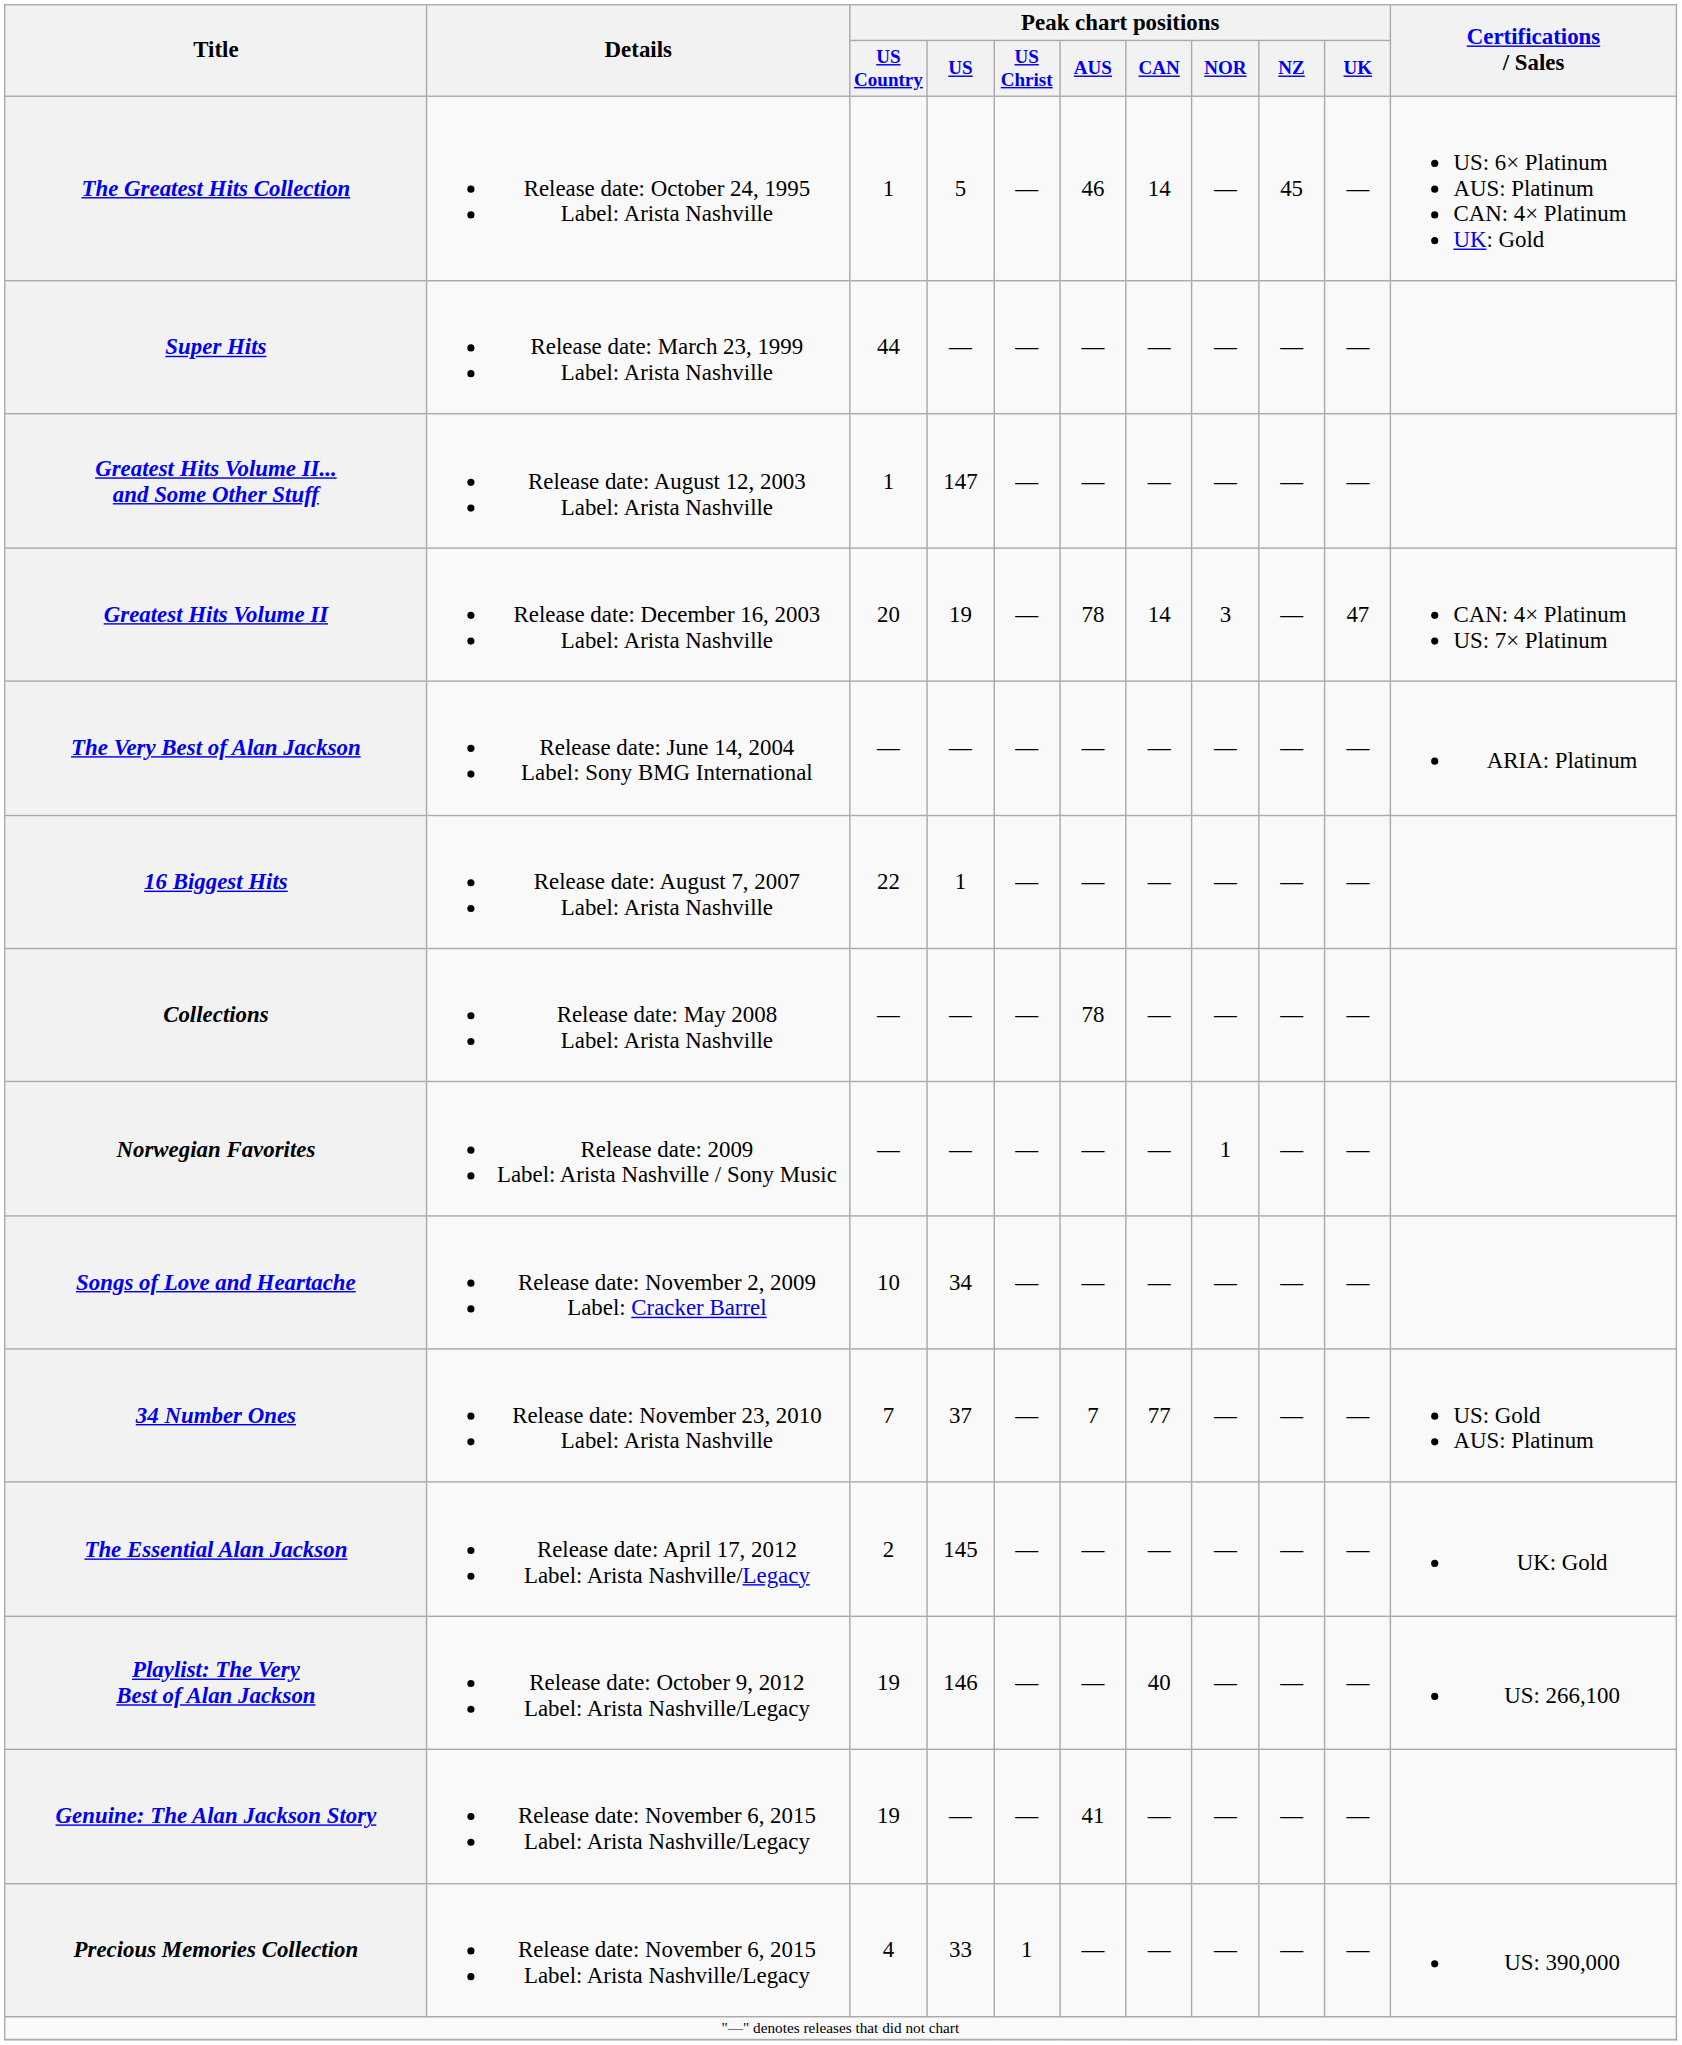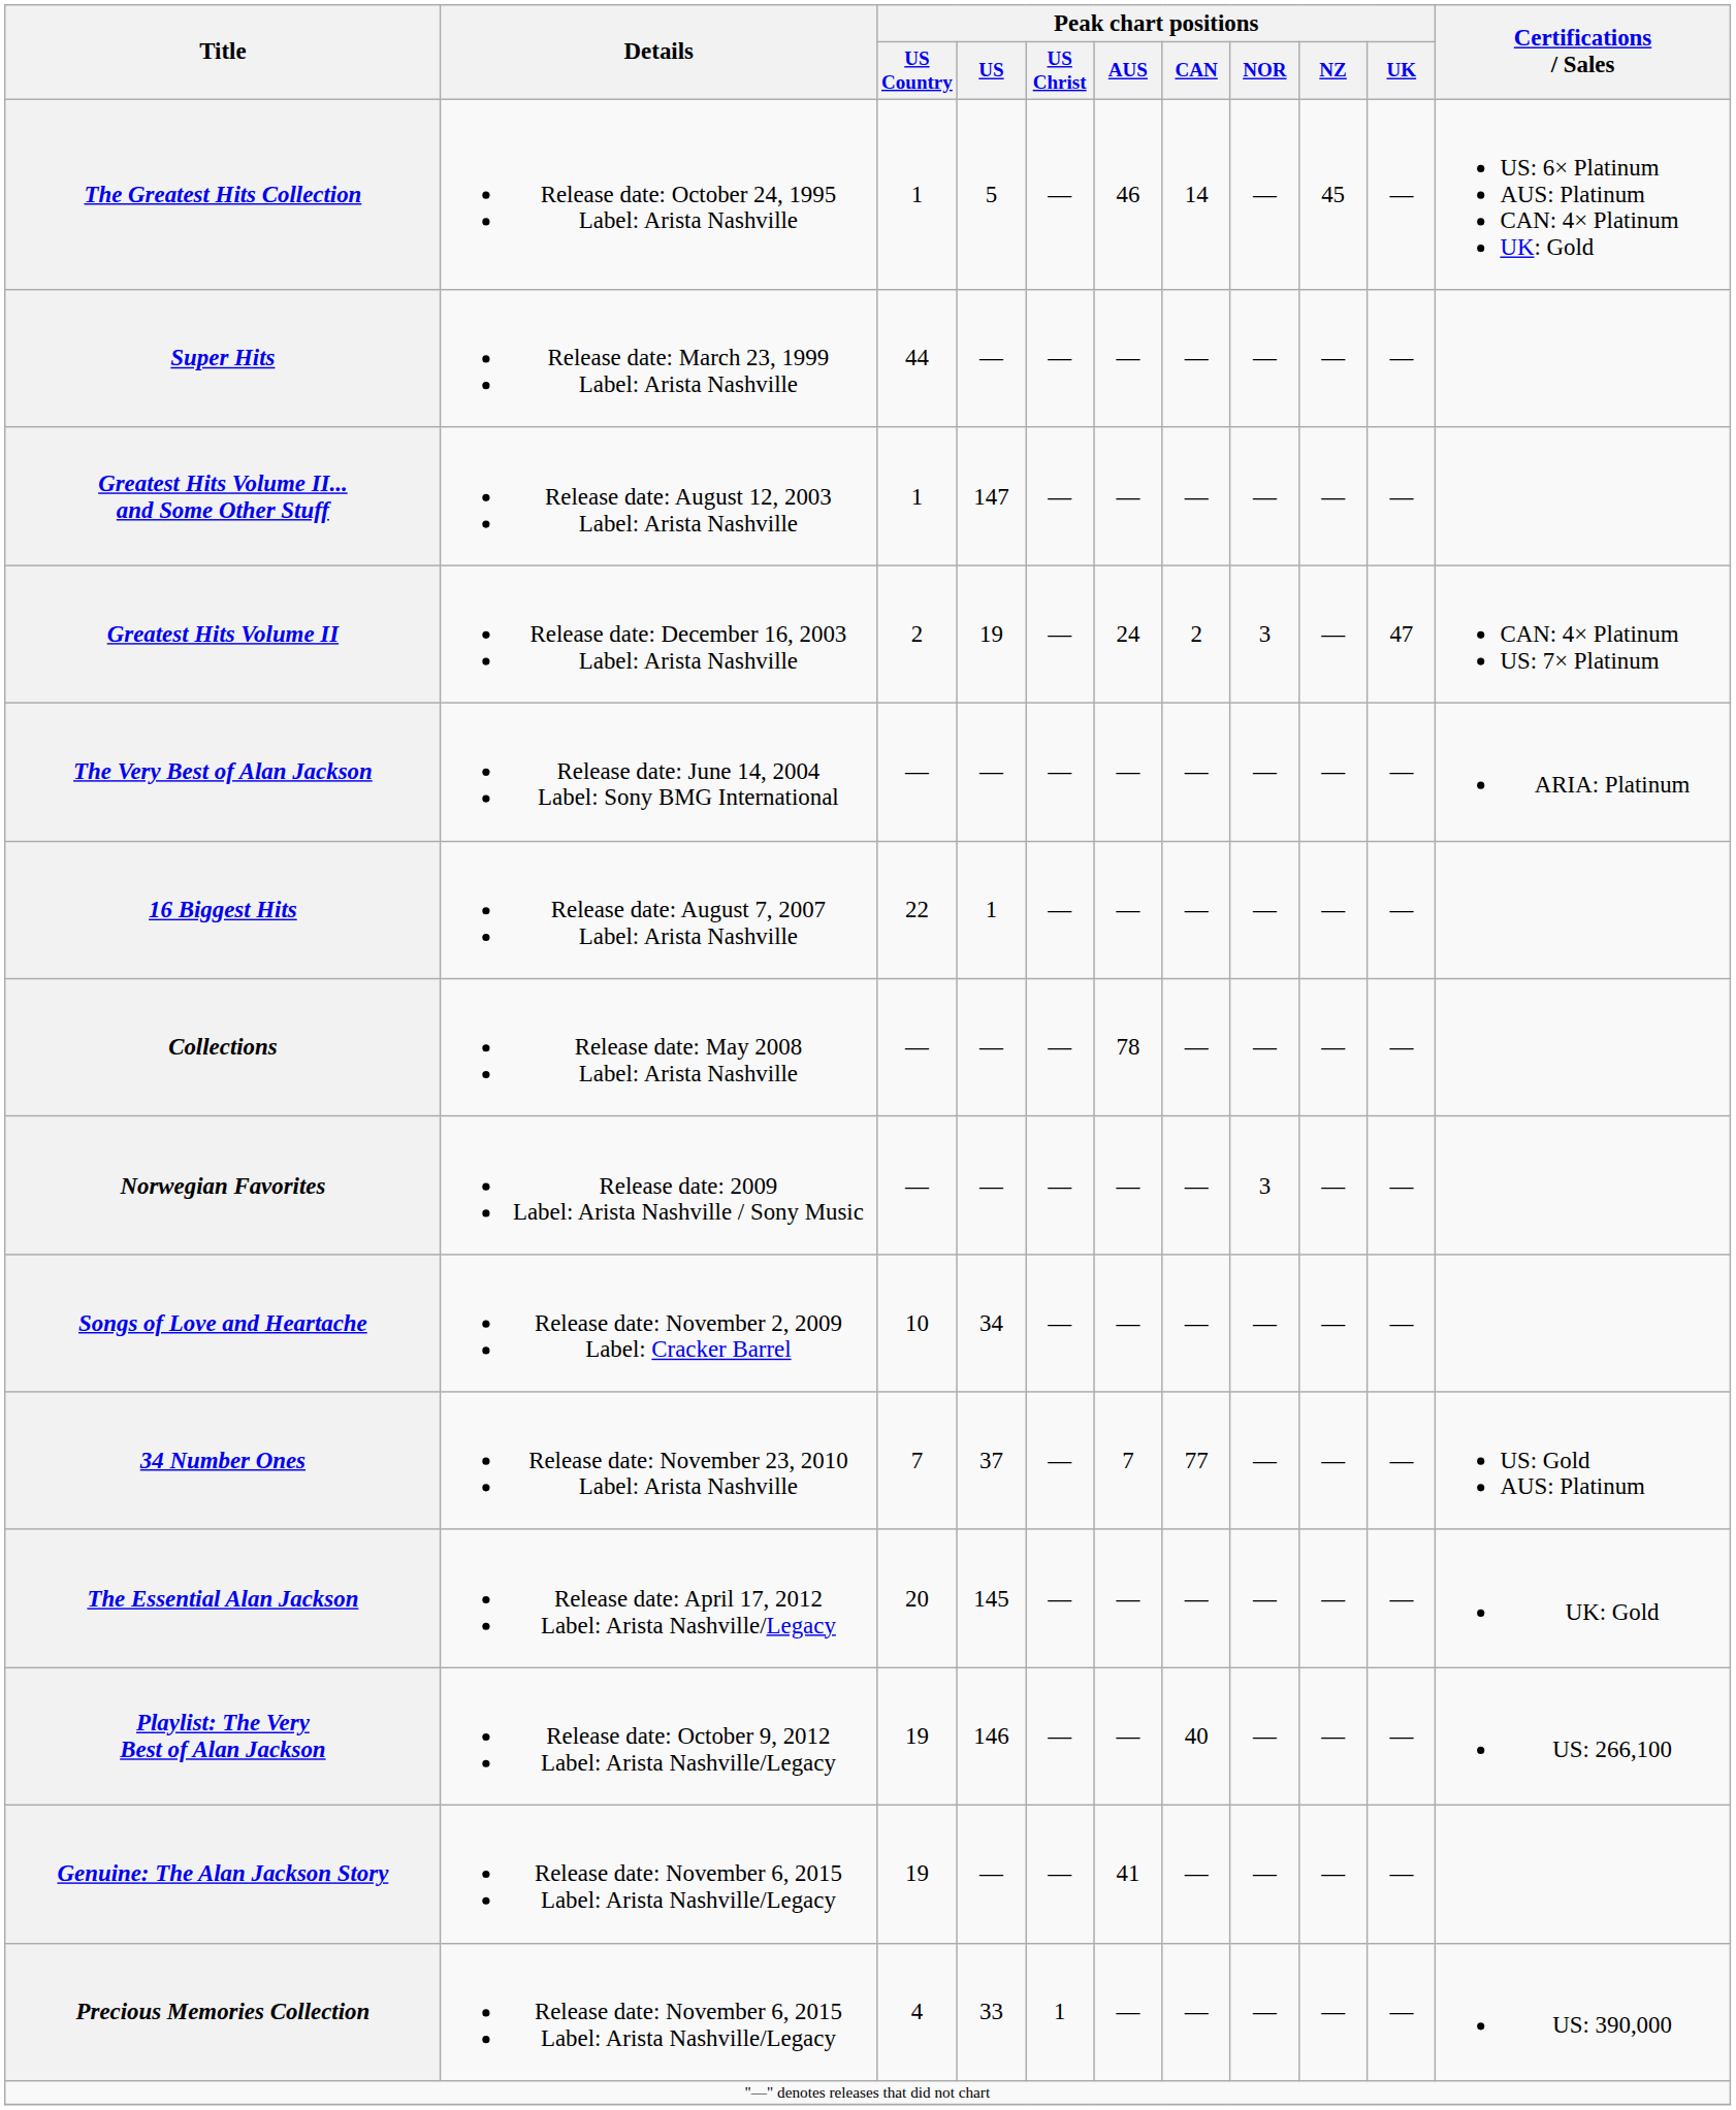Greatest Hits Volume II | Peak chart positions / US Country: 20 -> 2
Greatest Hits Volume II | Peak chart positions / AUS: 78 -> 24
Greatest Hits Volume II | Peak chart positions / CAN: 14 -> 2
Norwegian Favorites | Peak chart positions / NOR: 1 -> 3
The Essential Alan Jackson | Peak chart positions / US Country: 2 -> 20
